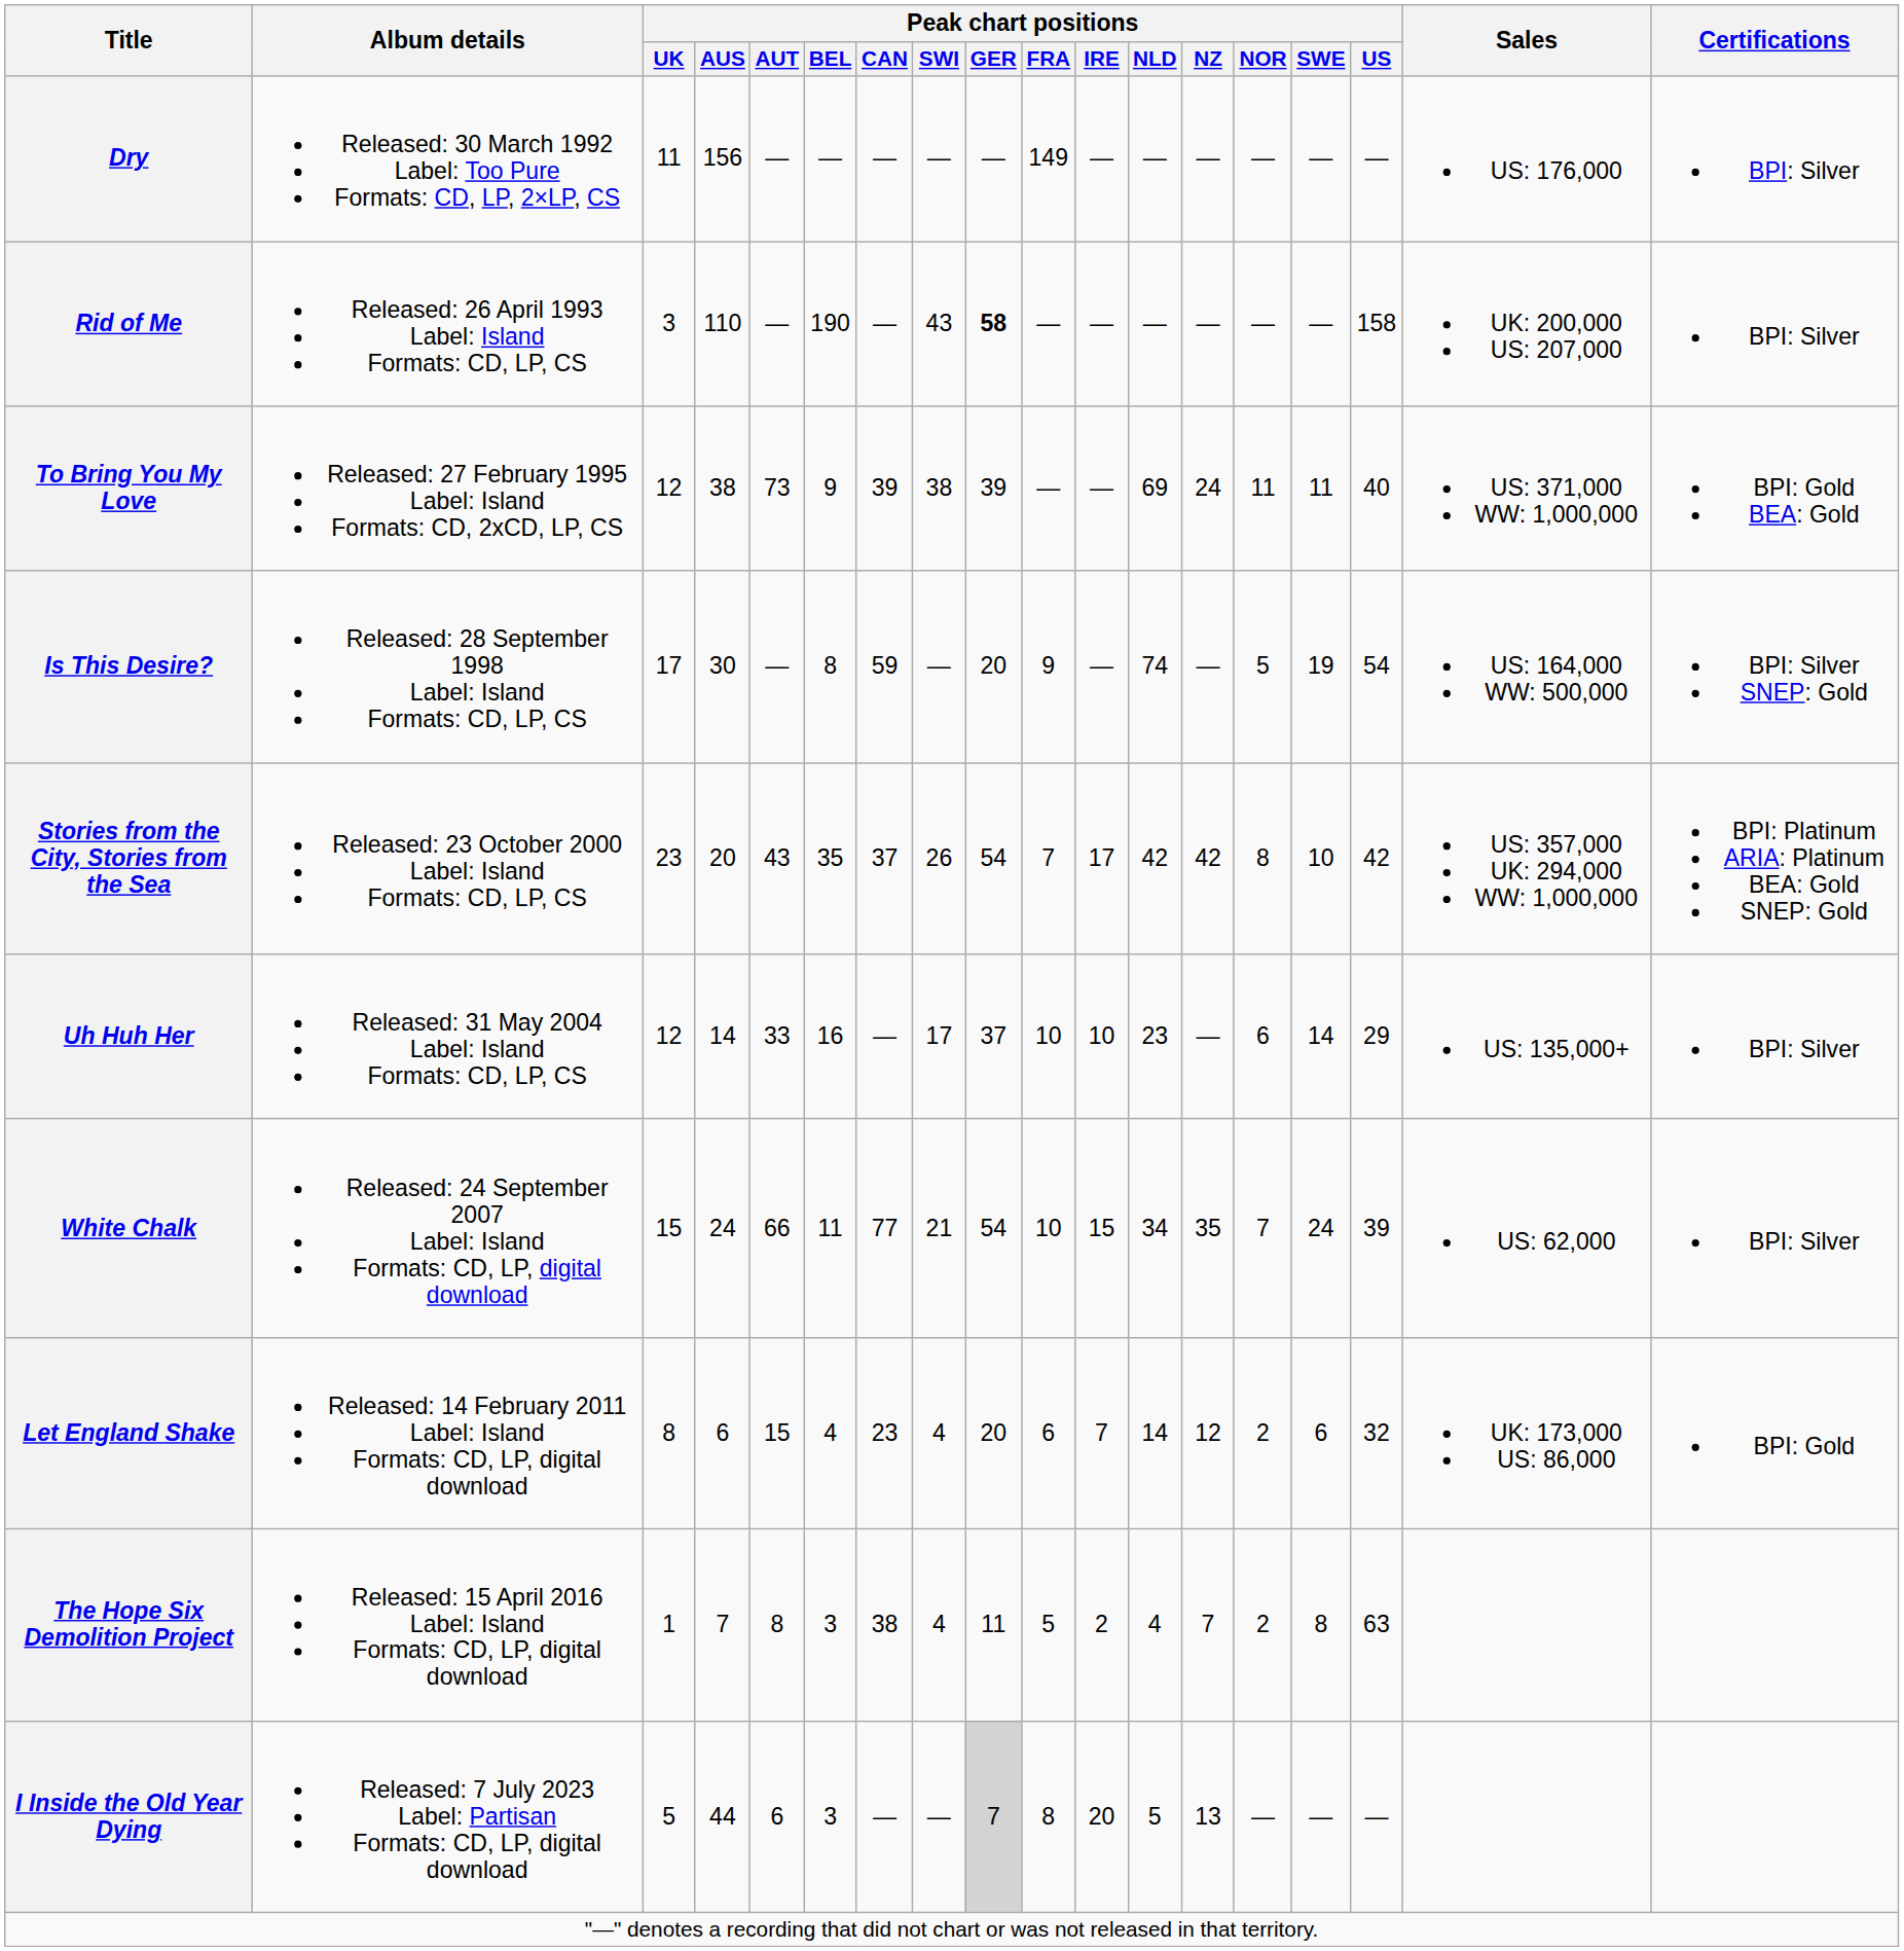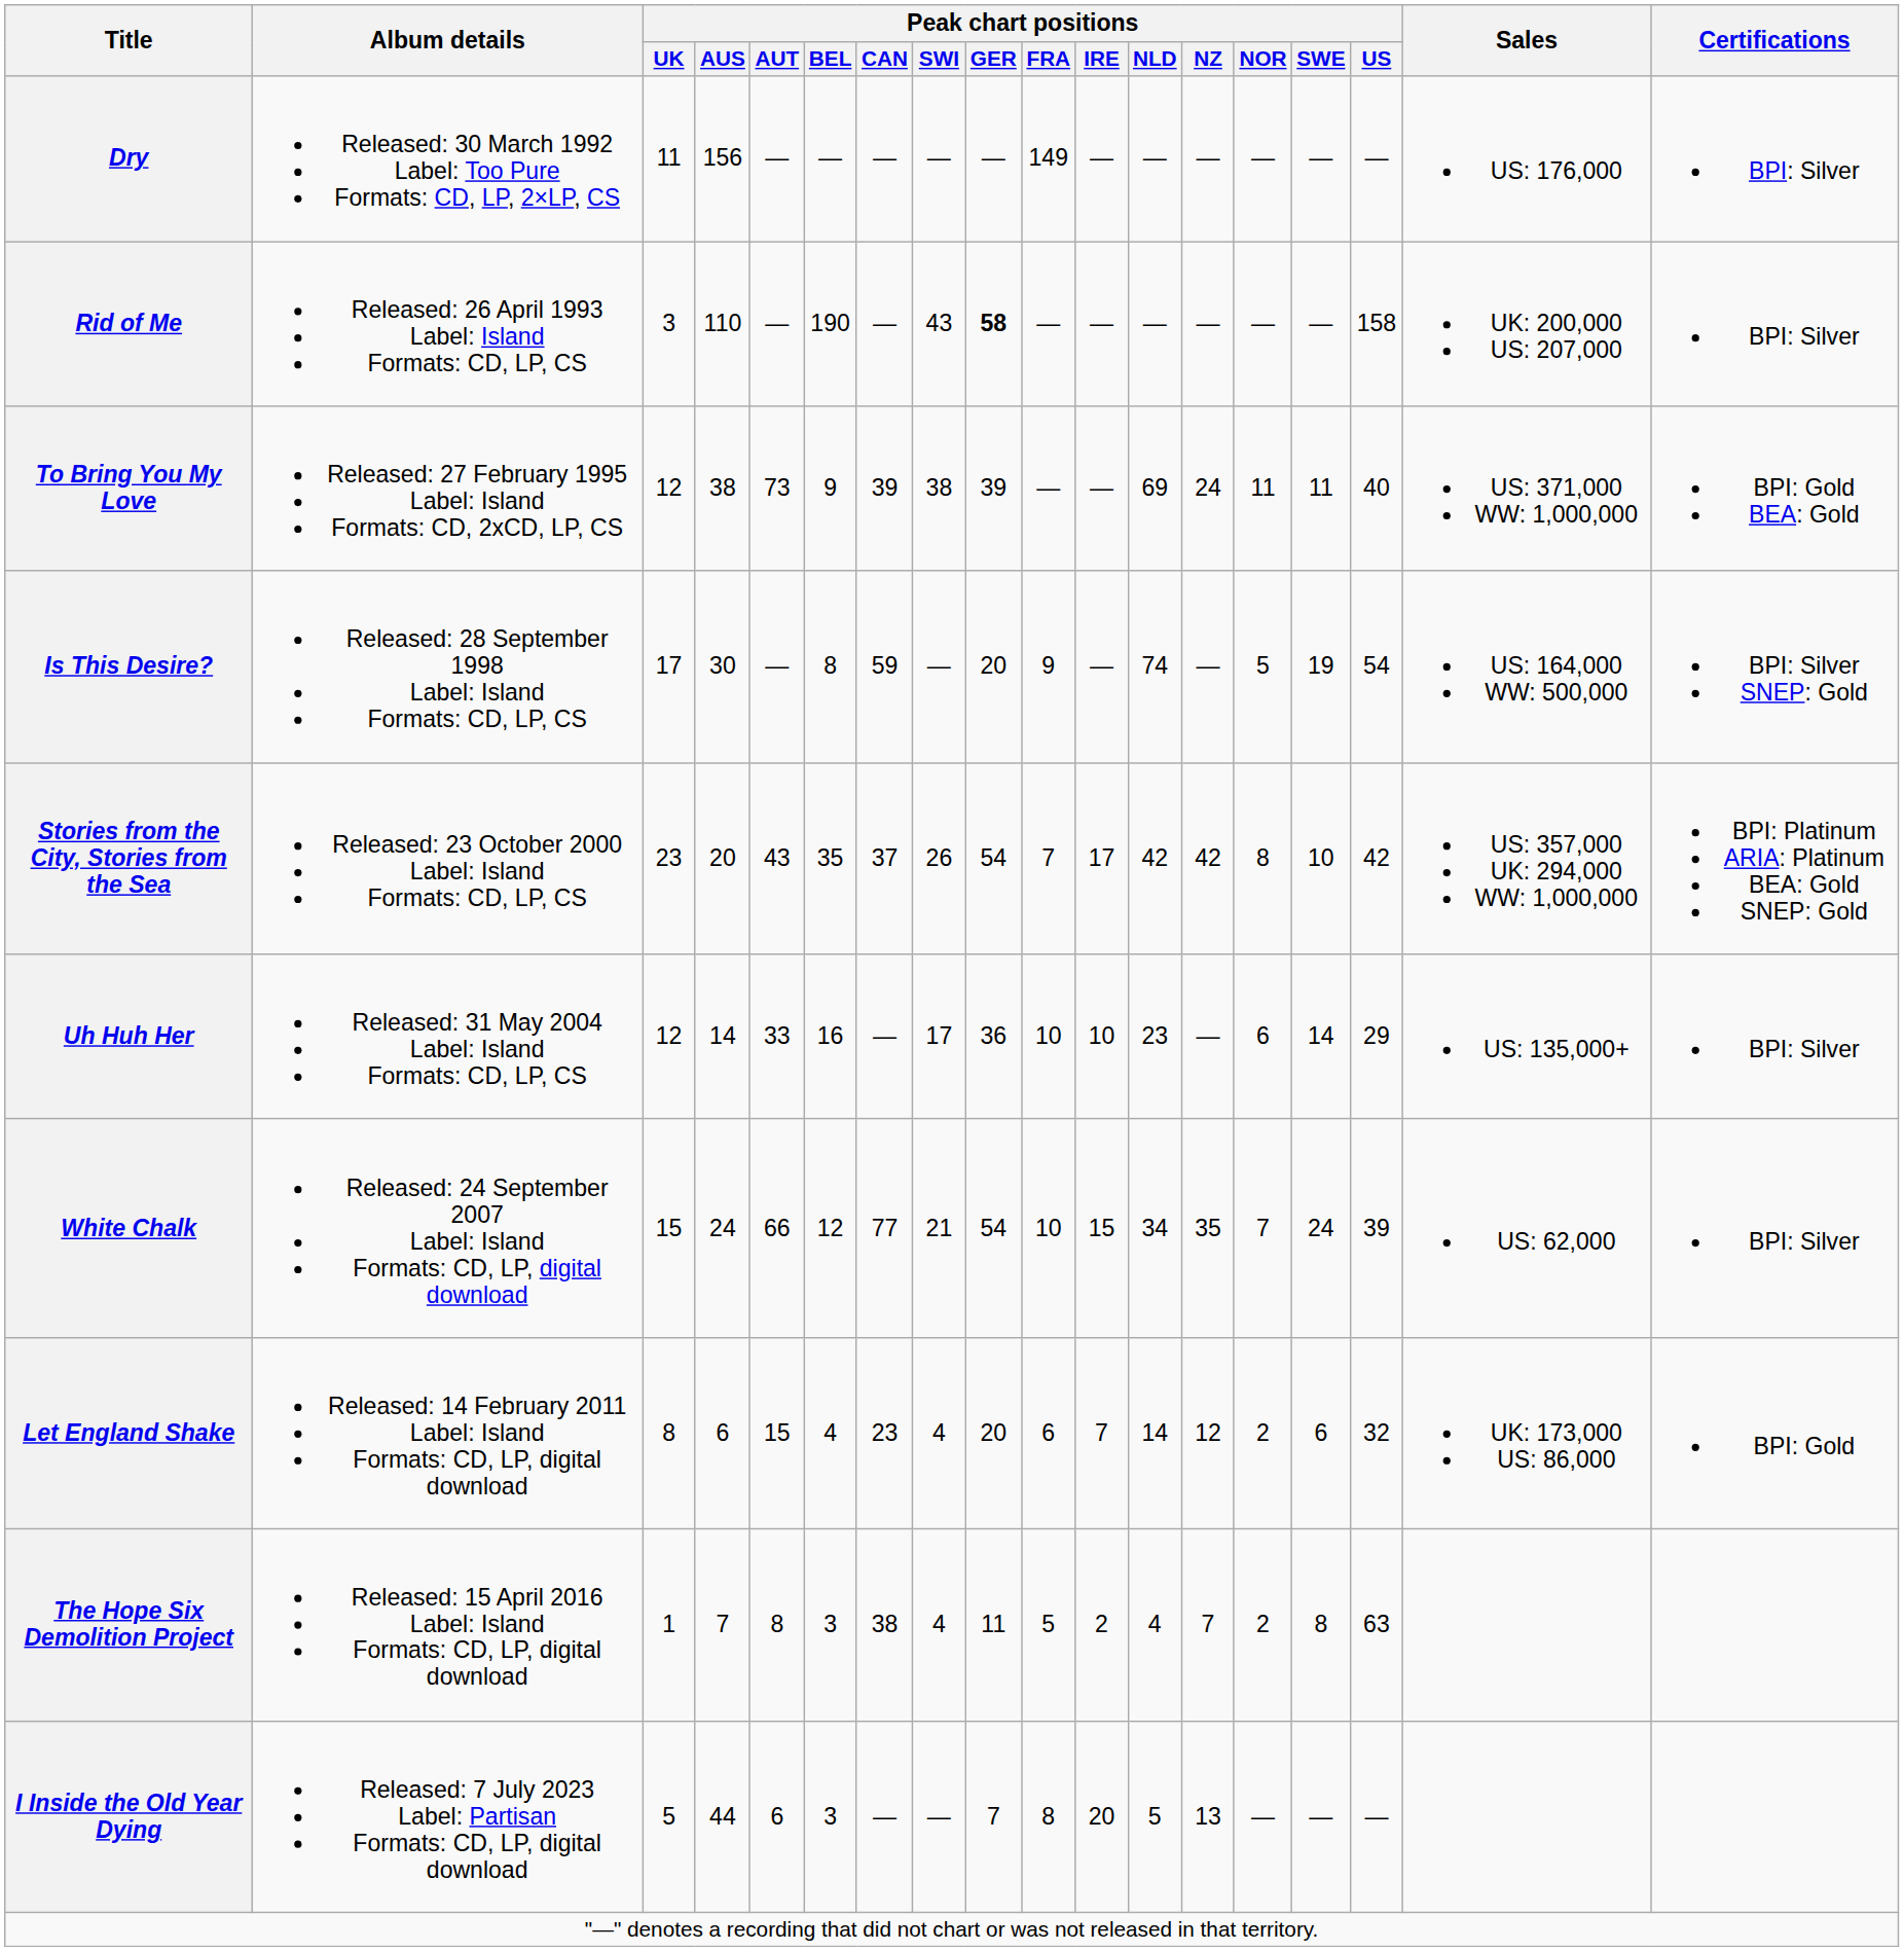Uh Huh Her | Peak chart positions / GER: 37 -> 36
White Chalk | Peak chart positions / BEL: 11 -> 12
I Inside the Old Year Dying | Peak chart positions / GER: lightgrey background -> no background
